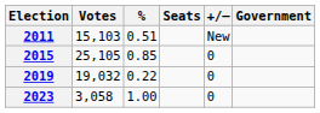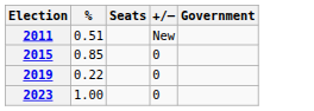- column: Votes | 15,103 | 25,105 | 19,032 | 3,058
